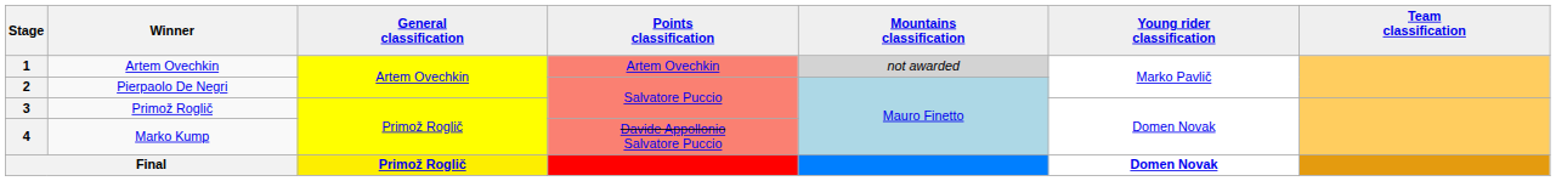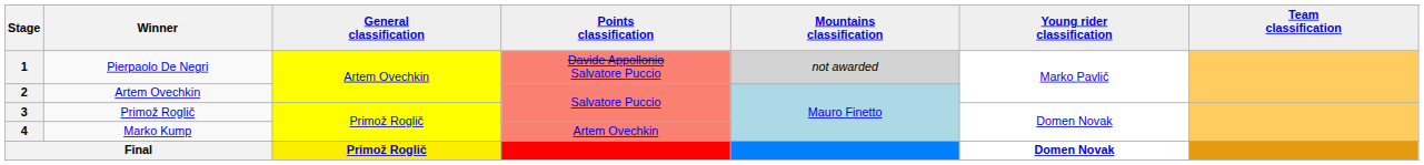1 | Winner: Artem Ovechkin -> Pierpaolo De Negri
1 | Points classification: Artem Ovechkin -> Davide Appollonio Salvatore Puccio
2 | Winner: Pierpaolo De Negri -> Artem Ovechkin
4 | Points classification: Davide Appollonio Salvatore Puccio -> Artem Ovechkin
